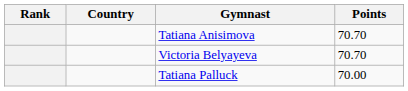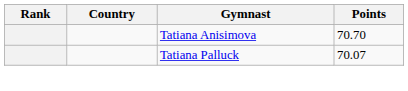- row: Victoria Belyayeva | 70.70
Tatiana Palluck | Points: 70.00 -> 70.07
